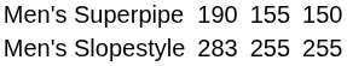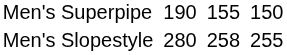Men's Slopestyle | column 3: 283 -> 280
Men's Slopestyle | column 5: 255 -> 258
